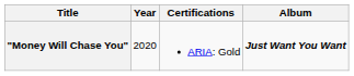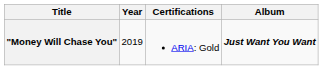"Money Will Chase You" | Year: 2020 -> 2019
